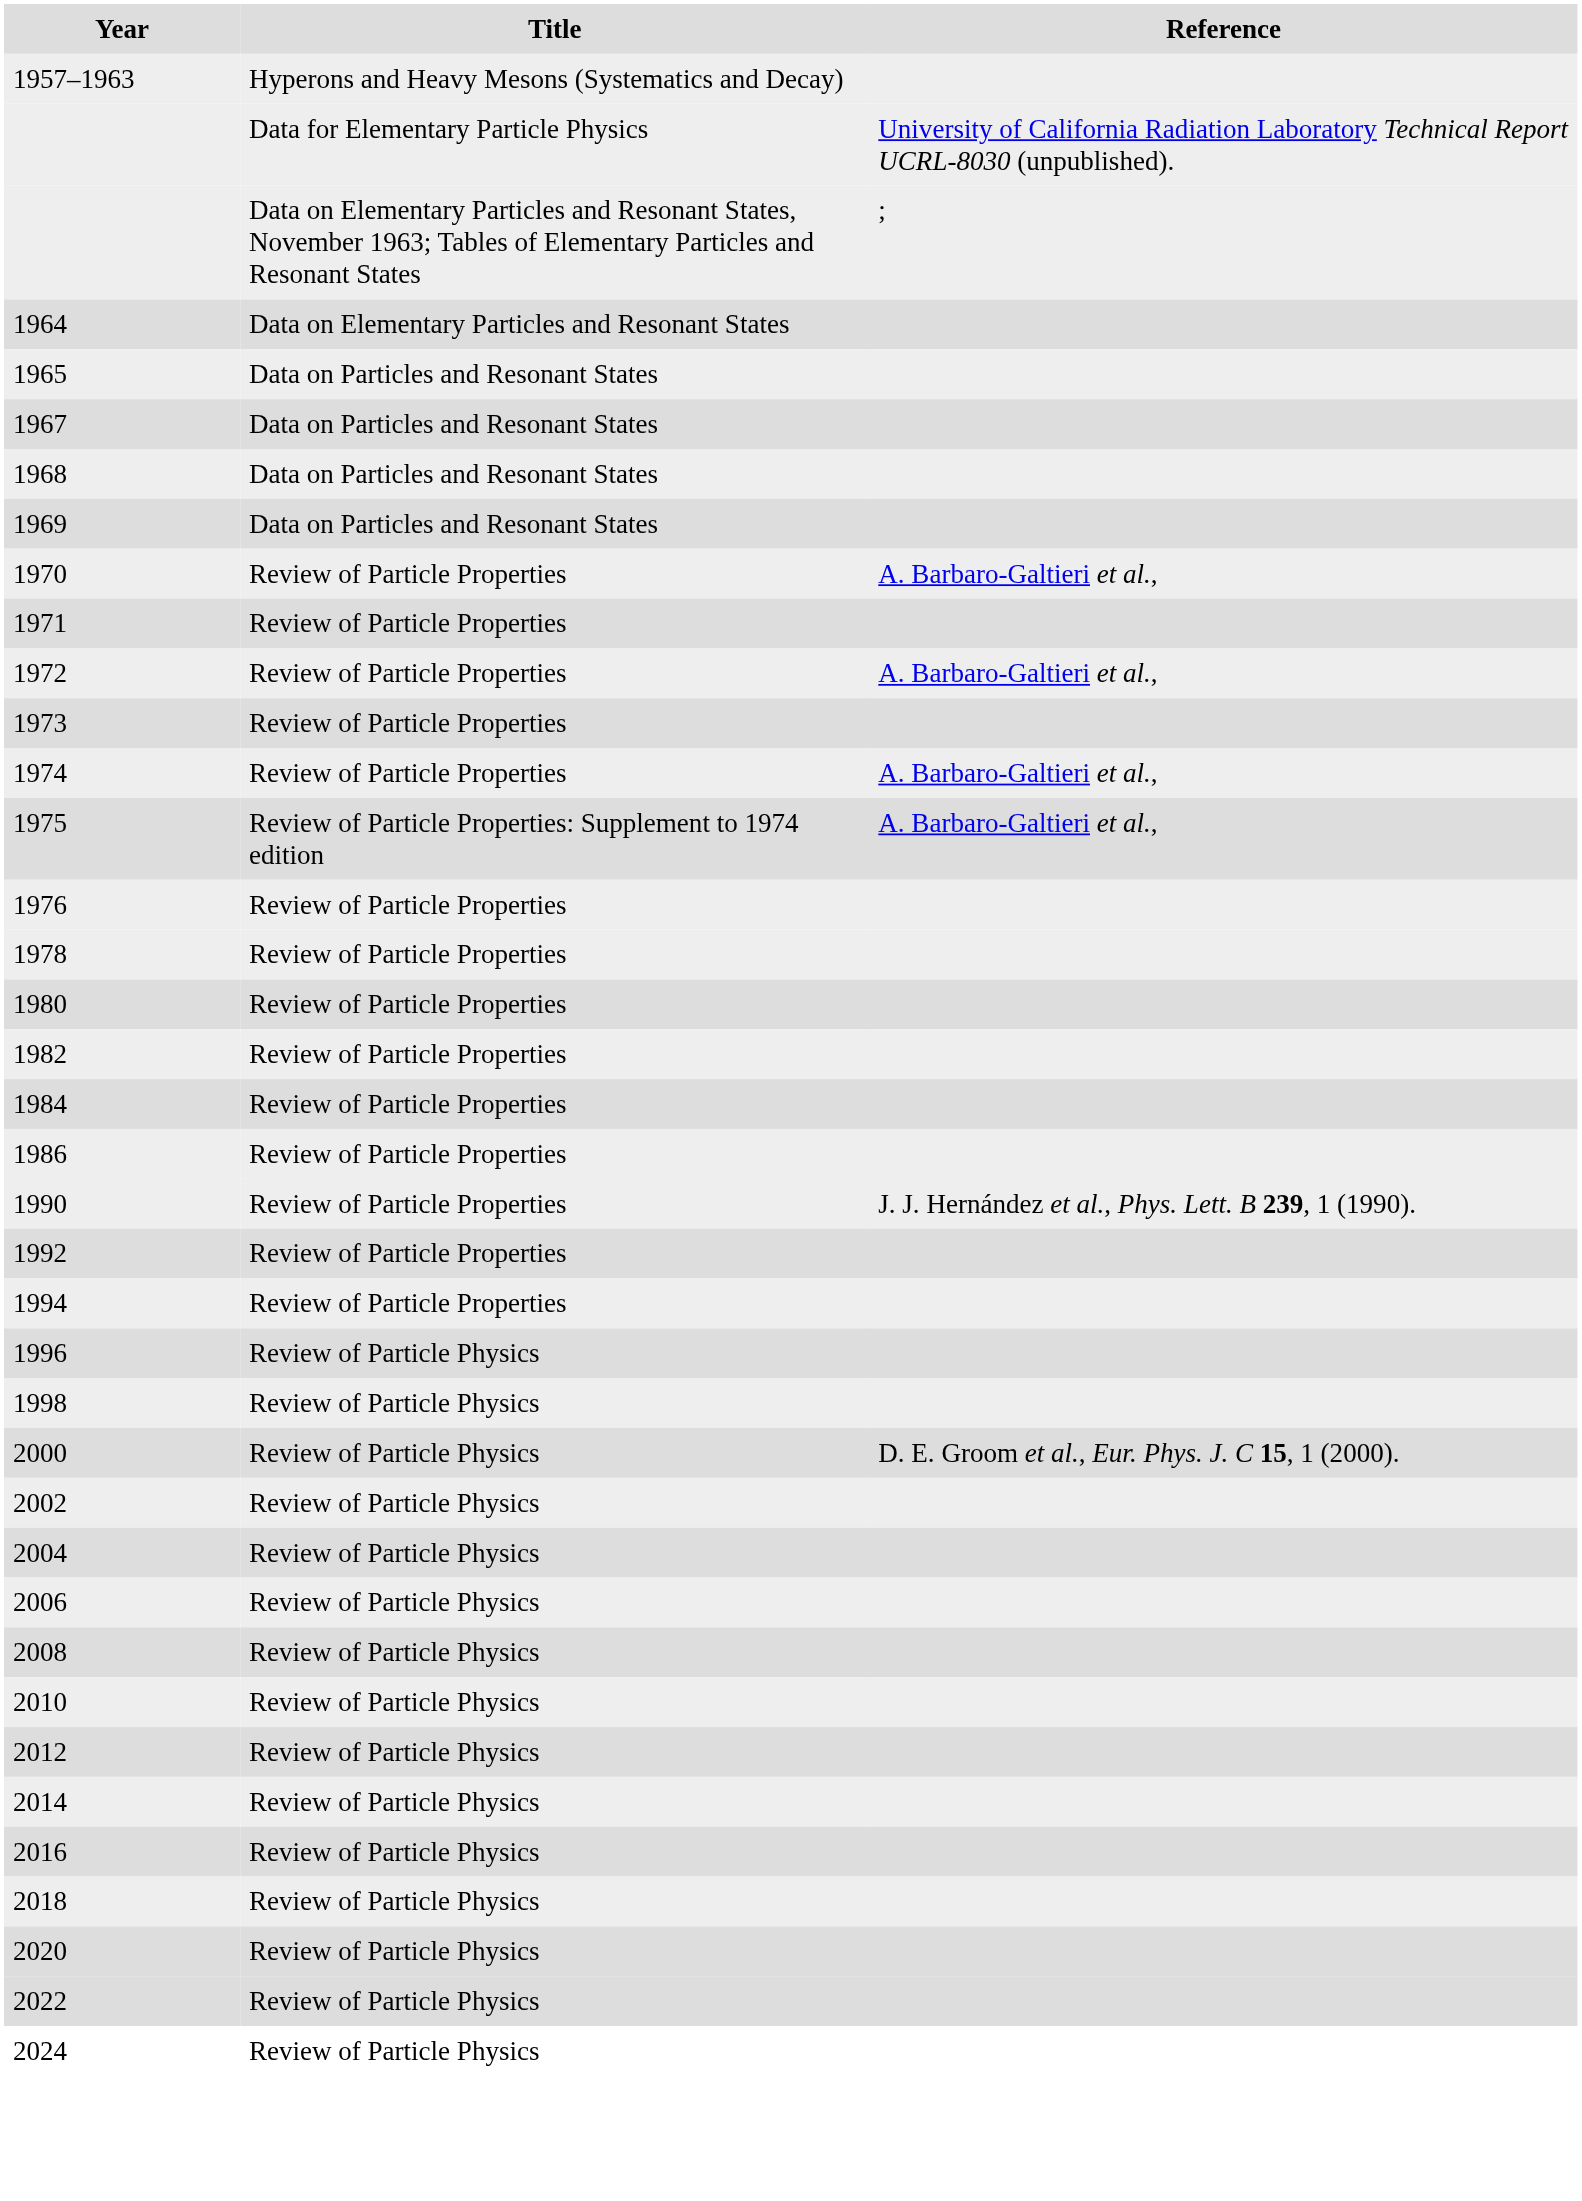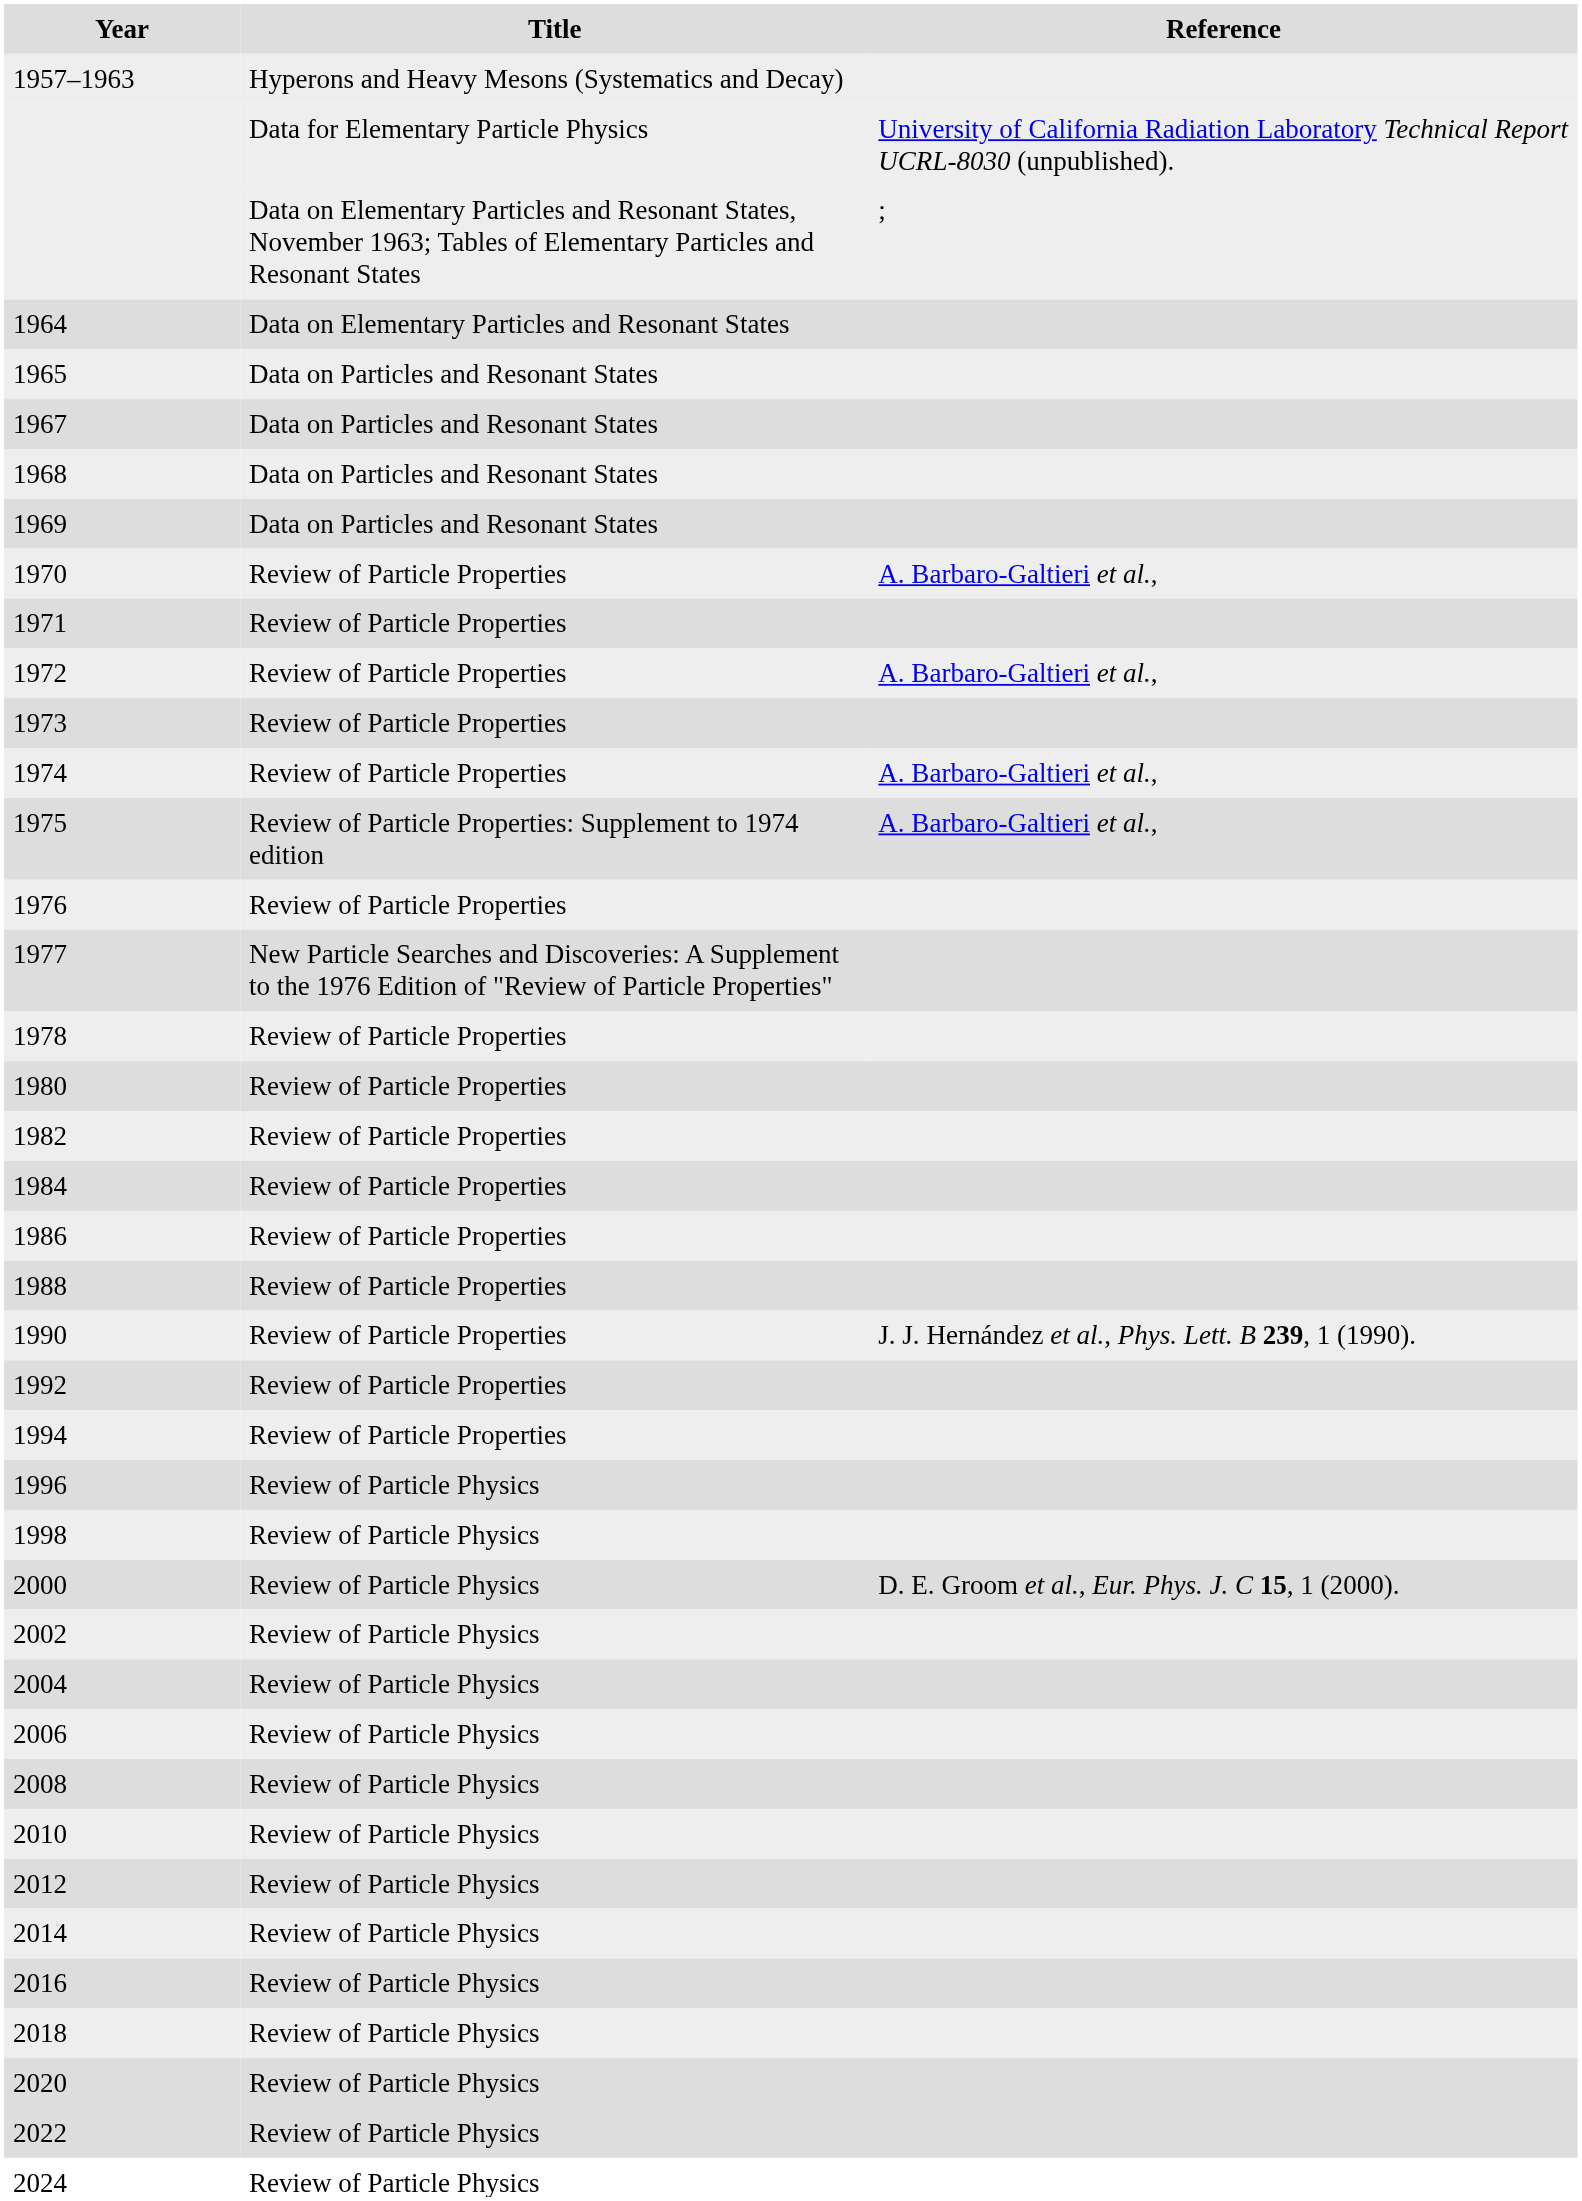+ row: 1977 | New Particle Searches and Discoveries: A Supplement to the 1976 Edition of "Review of Particle Properties"
+ row: 1988 | Review of Particle Properties
